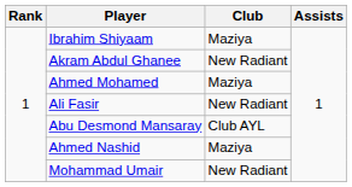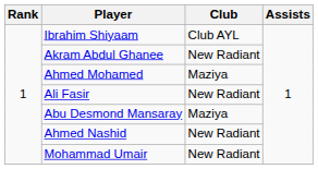Ibrahim Shiyaam | Club: Maziya -> Club AYL
Abu Desmond Mansaray | Club: Club AYL -> Maziya
Ahmed Nashid | Club: Maziya -> New Radiant
